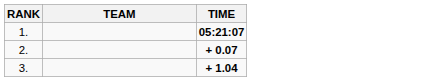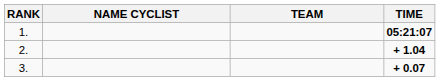+ column: NAME CYCLIST
2. | TIME: + 0.07 -> + 1.04
3. | TIME: + 1.04 -> + 0.07
